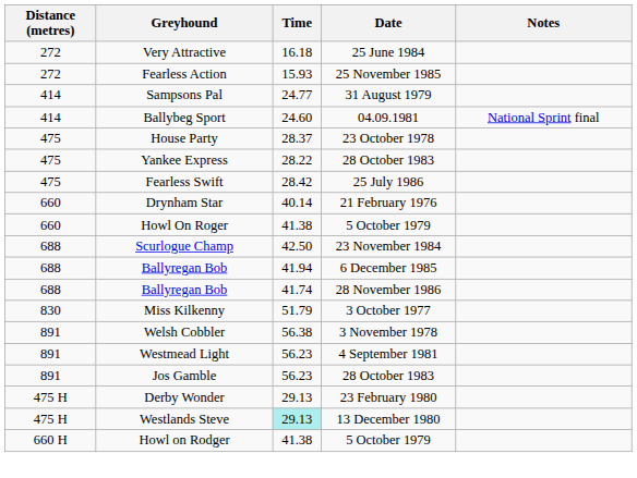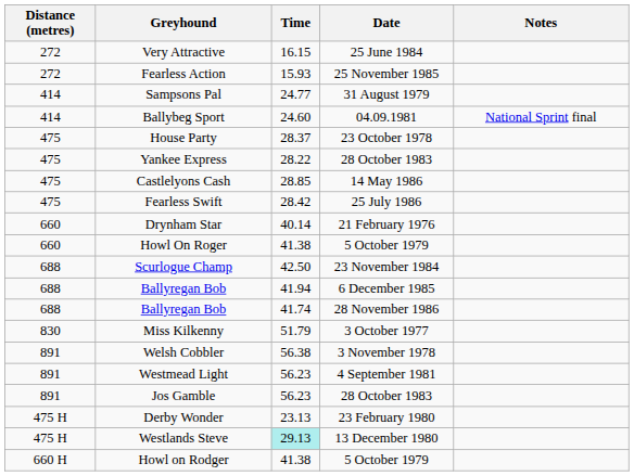Very Attractive | Time: 16.18 -> 16.15
+ row: 475 | Castlelyons Cash | 28.85 | 14 May 1986
Derby Wonder | Time: 29.13 -> 23.13
